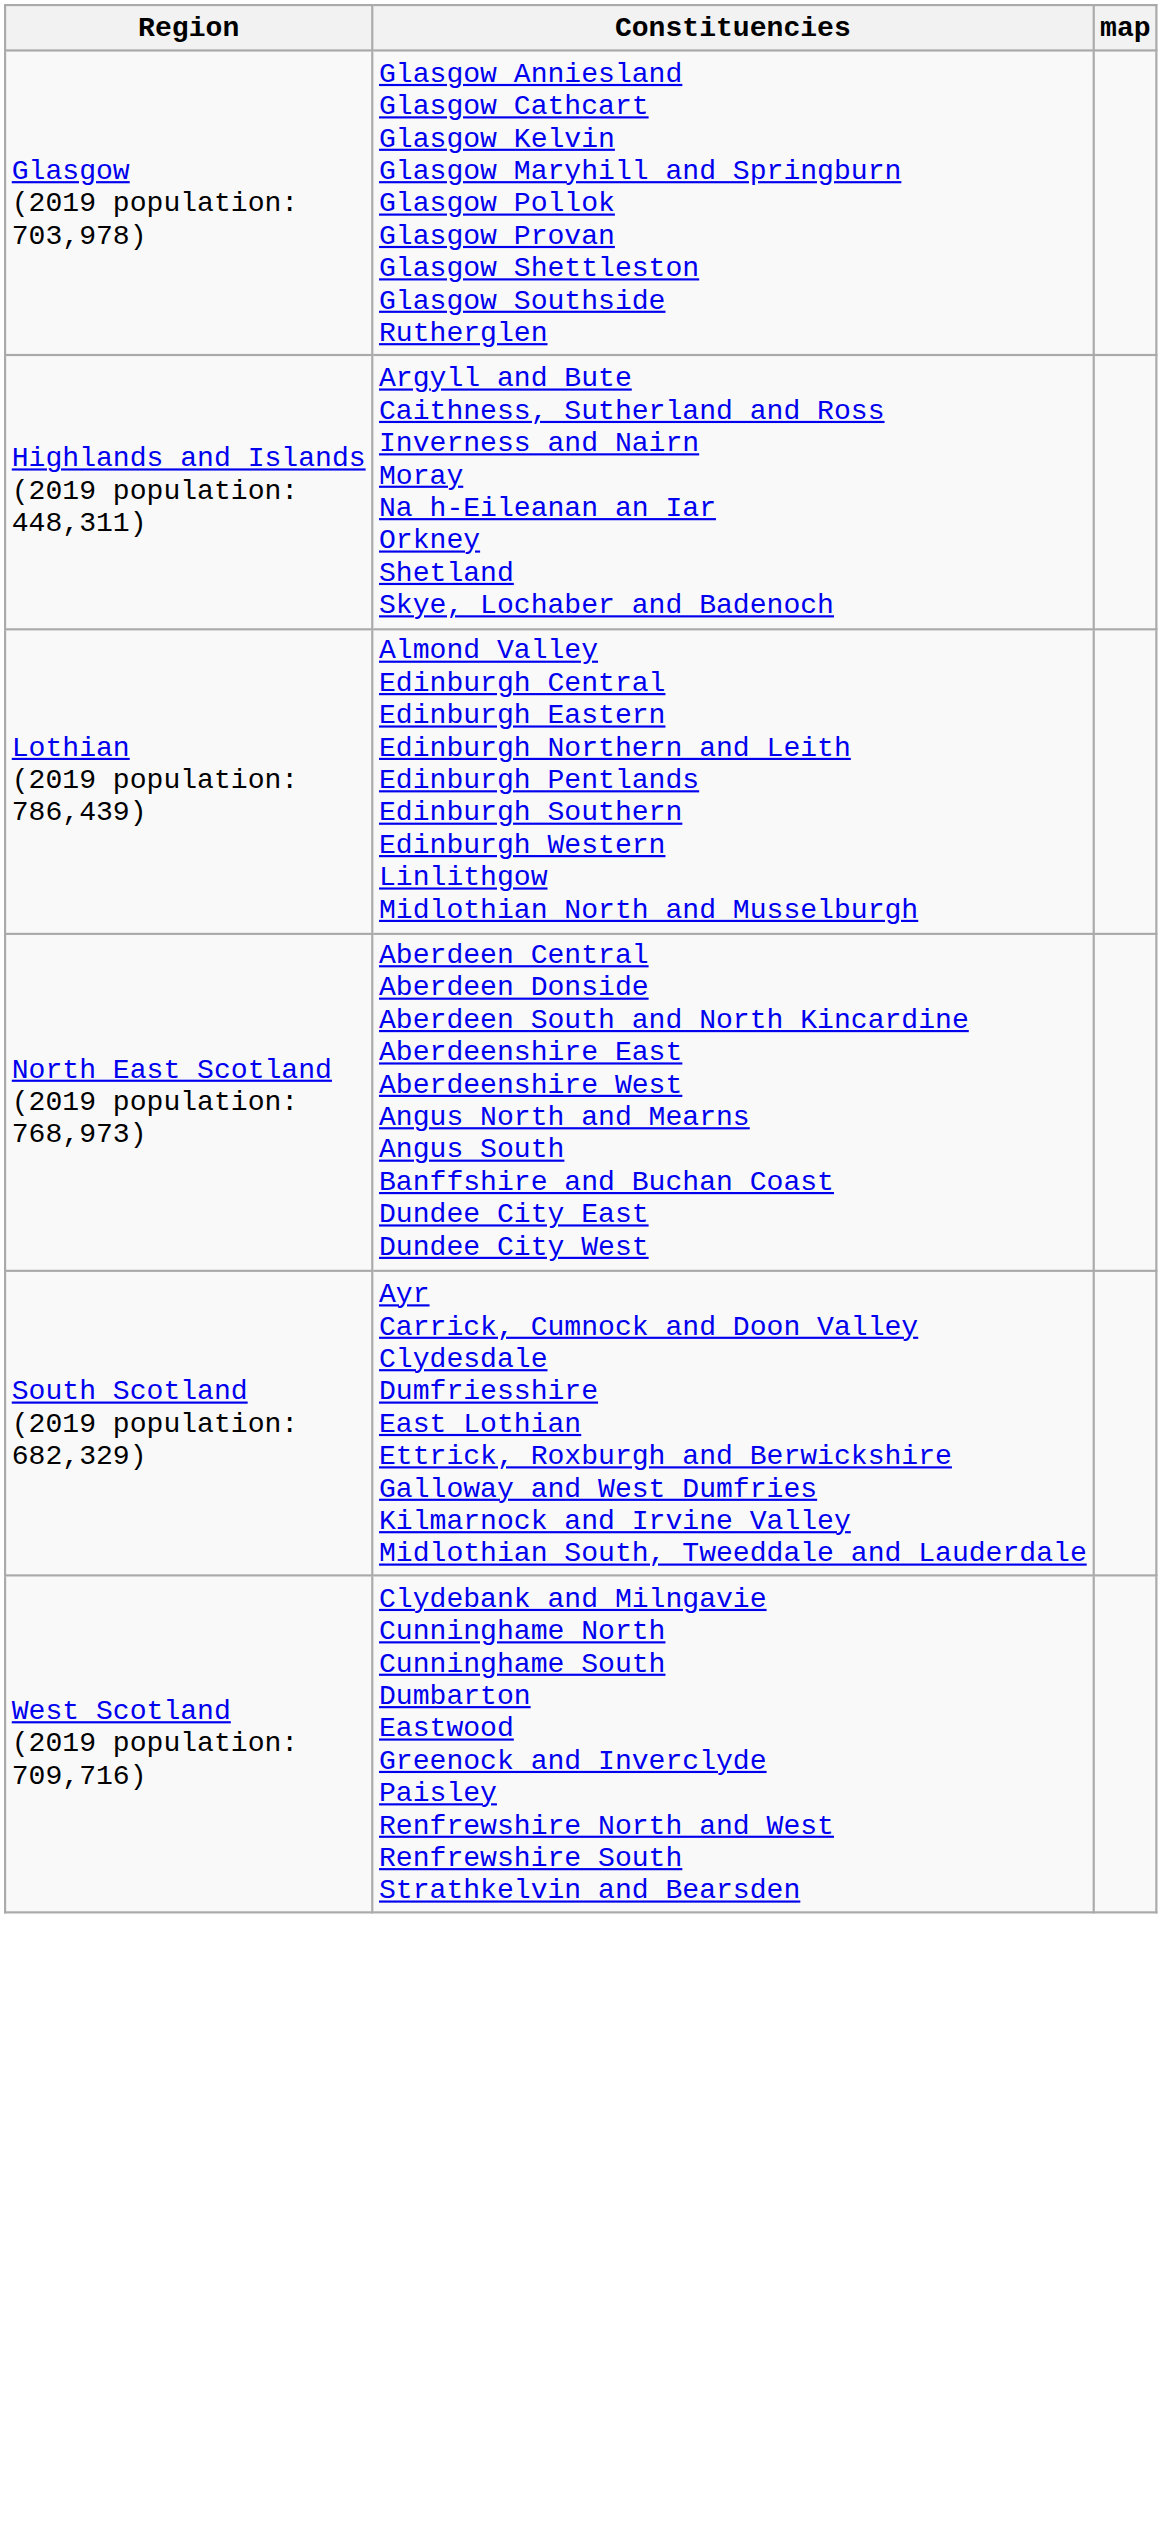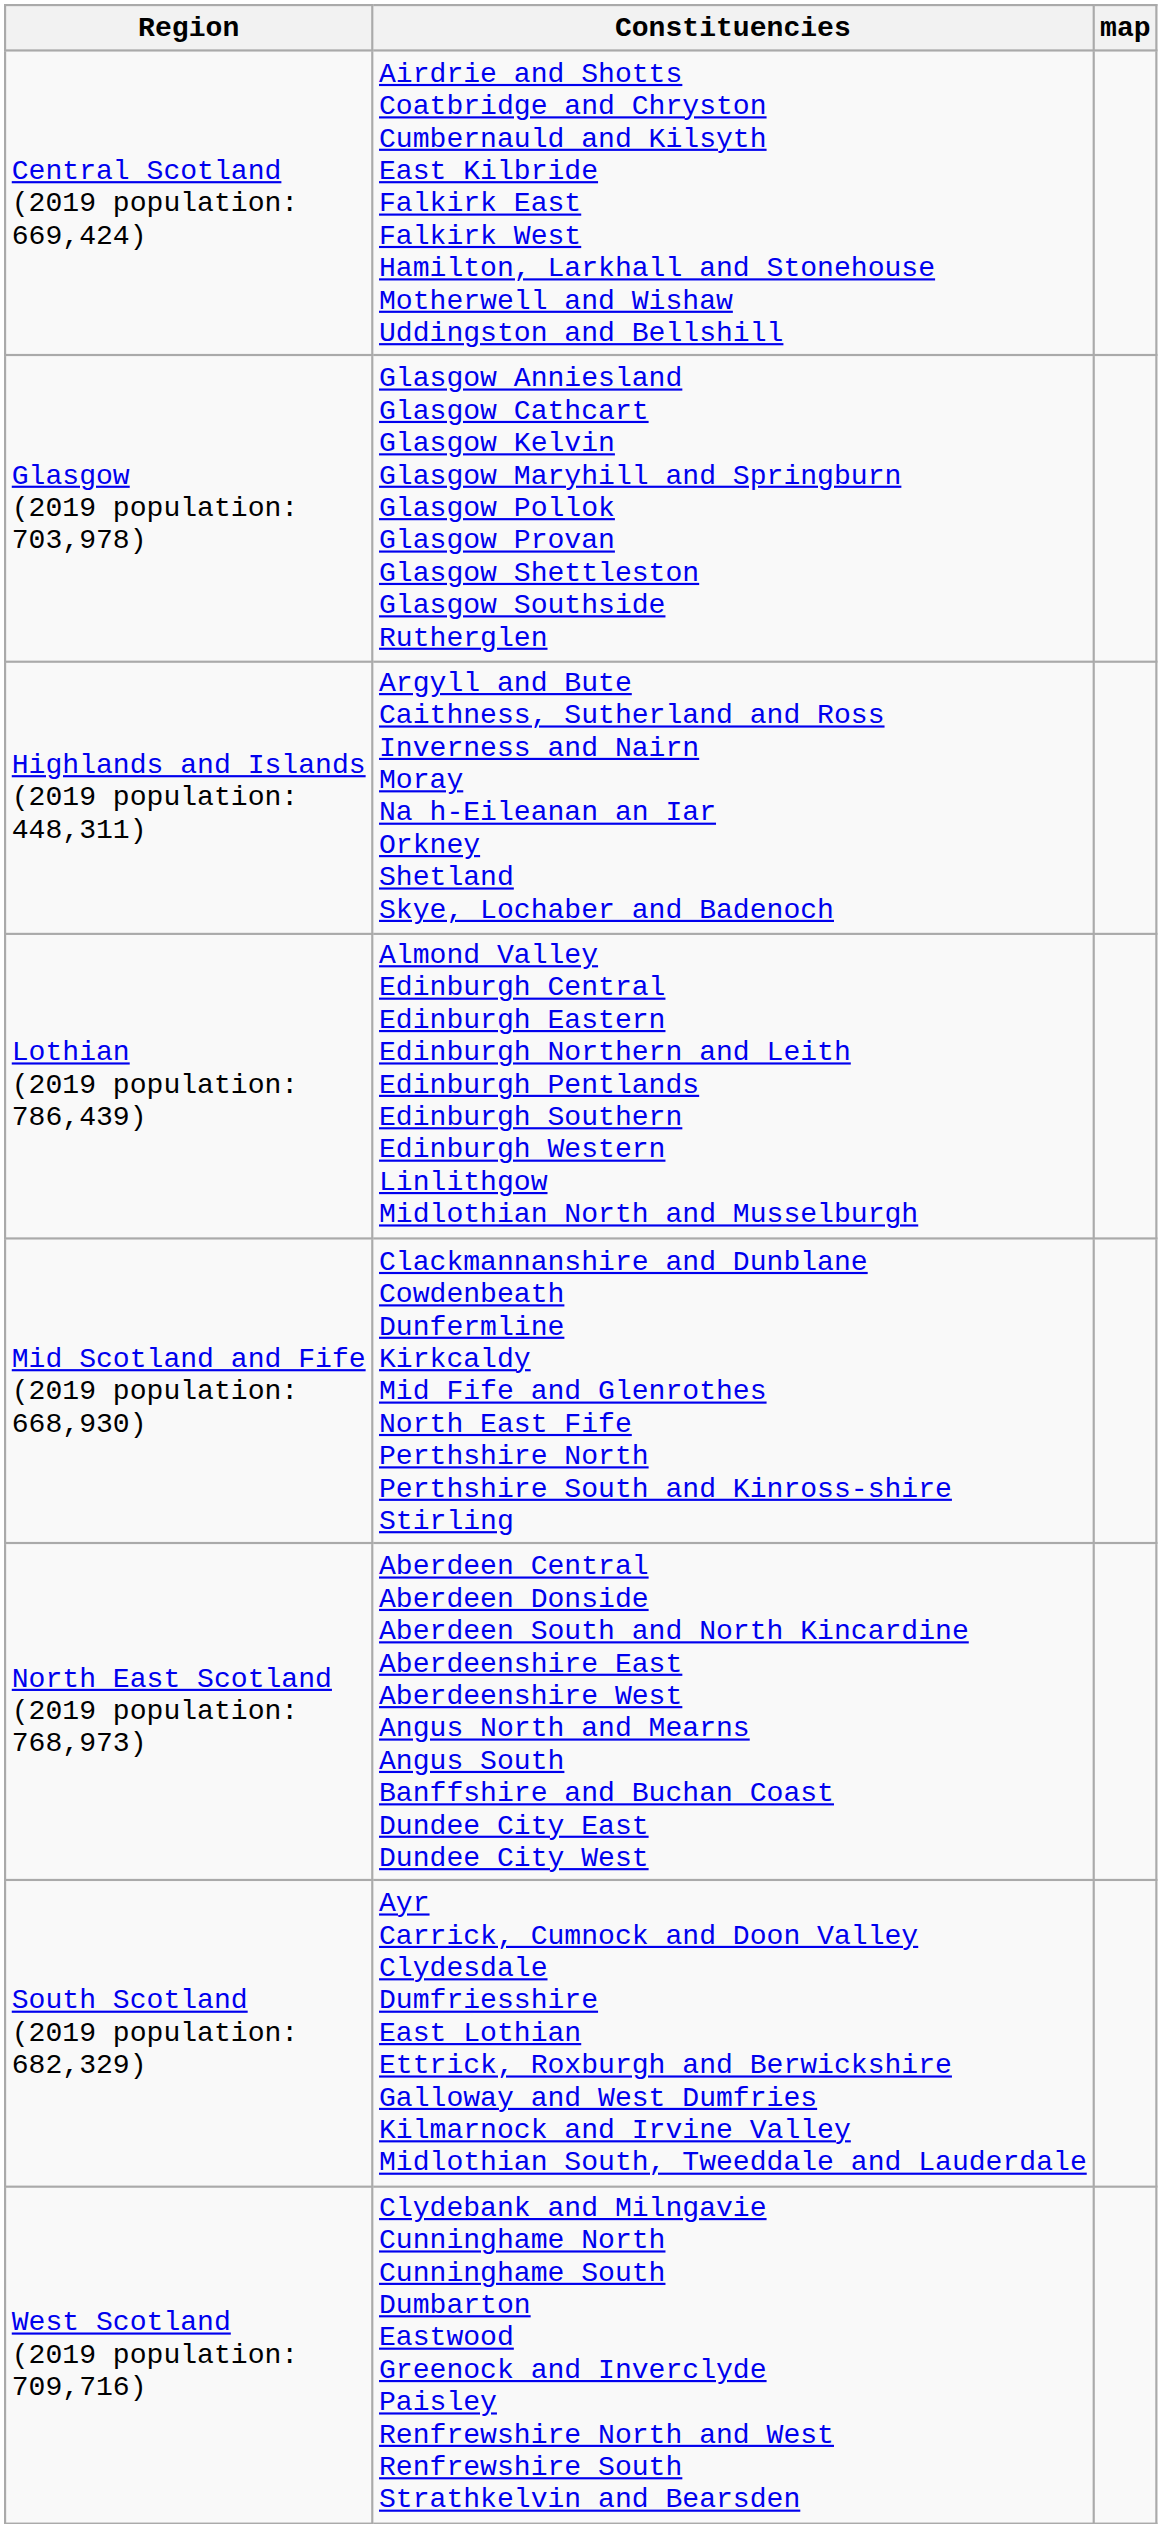+ row: Central Scotland (2019 population: 669,424) | Airdrie and Shotts Coatbridge and Chryston Cumbernauld and Kilsyth East Kilbride Falkirk East Falkirk West Hamilton, Larkhall and Stonehouse Motherwell and Wishaw Uddingston and Bellshill
+ row: Mid Scotland and Fife (2019 population: 668,930) | Clackmannanshire and Dunblane Cowdenbeath Dunfermline Kirkcaldy Mid Fife and Glenrothes North East Fife Perthshire North Perthshire South and Kinross-shire Stirling
